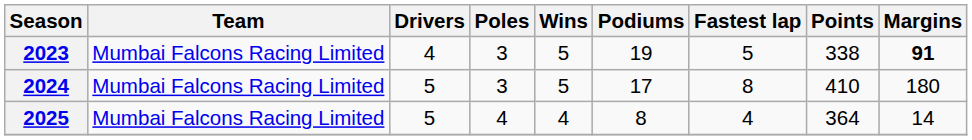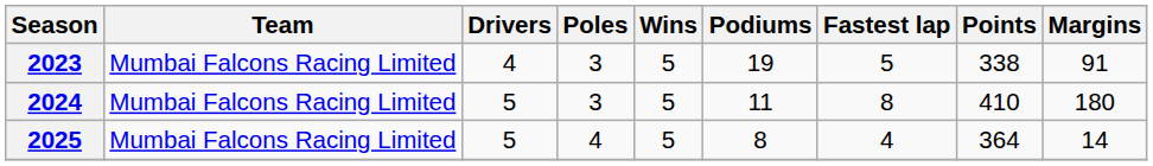2023 | Margins: bold -> normal
2024 | Podiums: 17 -> 11
2025 | Wins: 4 -> 5
